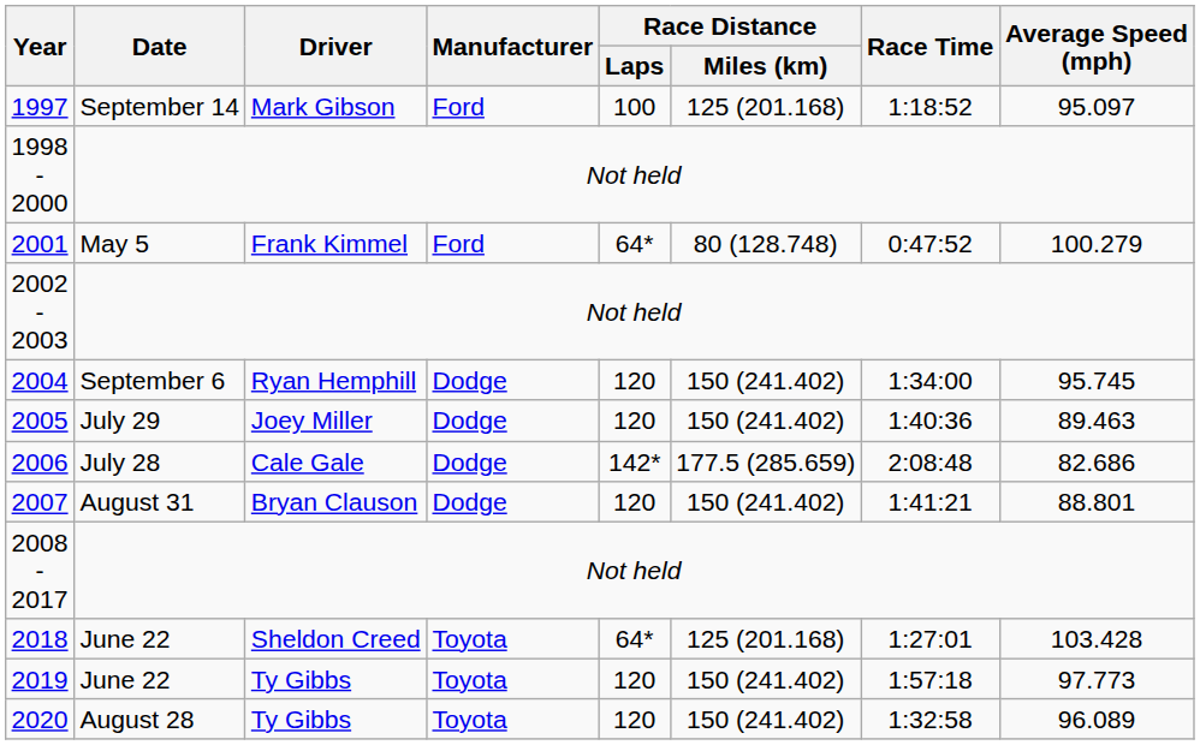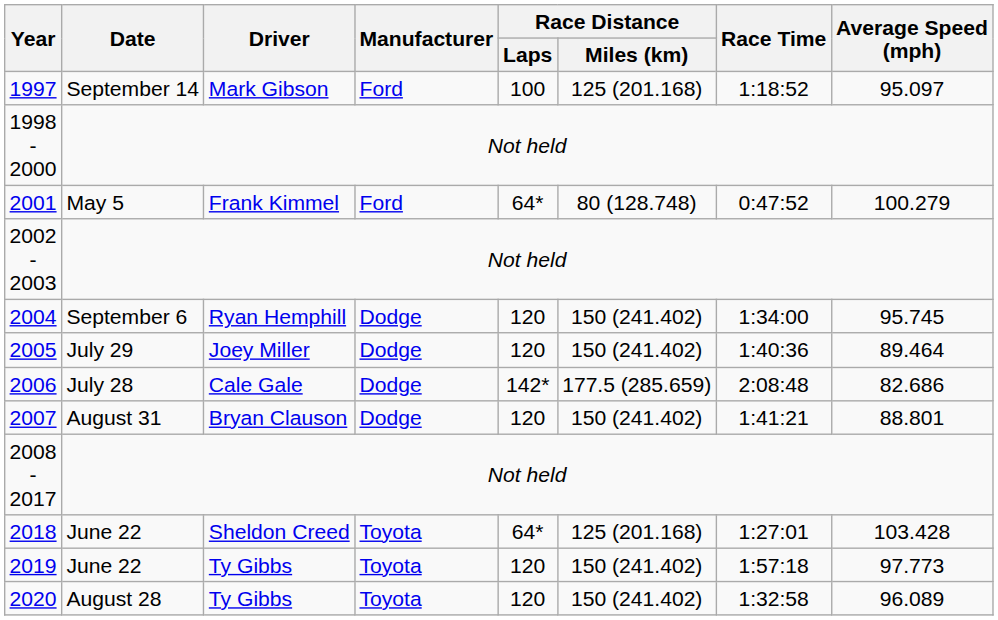2005 | Average Speed (mph): 89.463 -> 89.464
